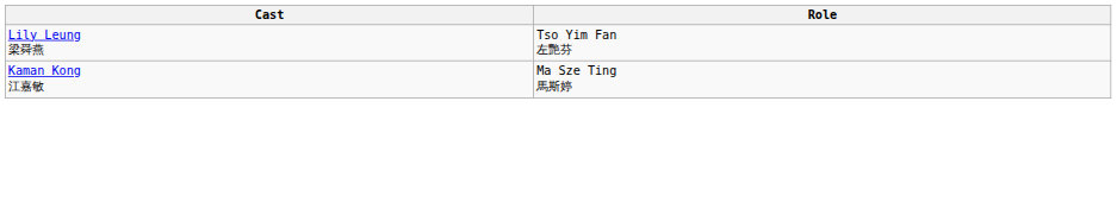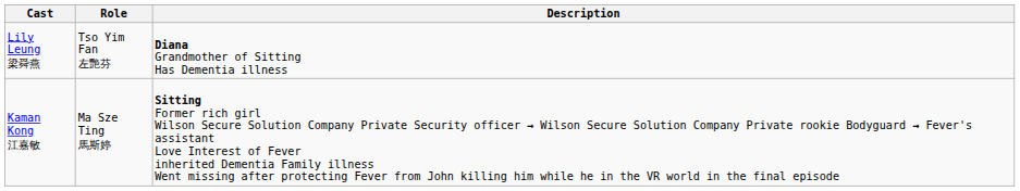+ column: Description | Diana Grandmother of Sitting Has Dementia illness | Sitting Former rich girl Wilson Secure Solution Company Private Security officer → Wilson Secure Solution Company Private rookie Bodyguard → Fever's assistant Love Interest of Fever inherited Dementia Family illness Went missing after protecting Fever from John killing him while he in the VR world in the final episode
